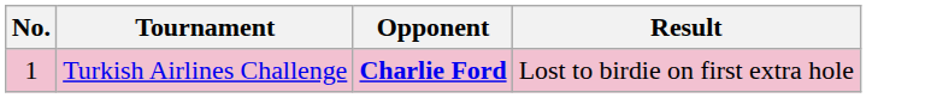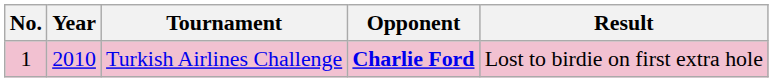+ column: Year | 2010
